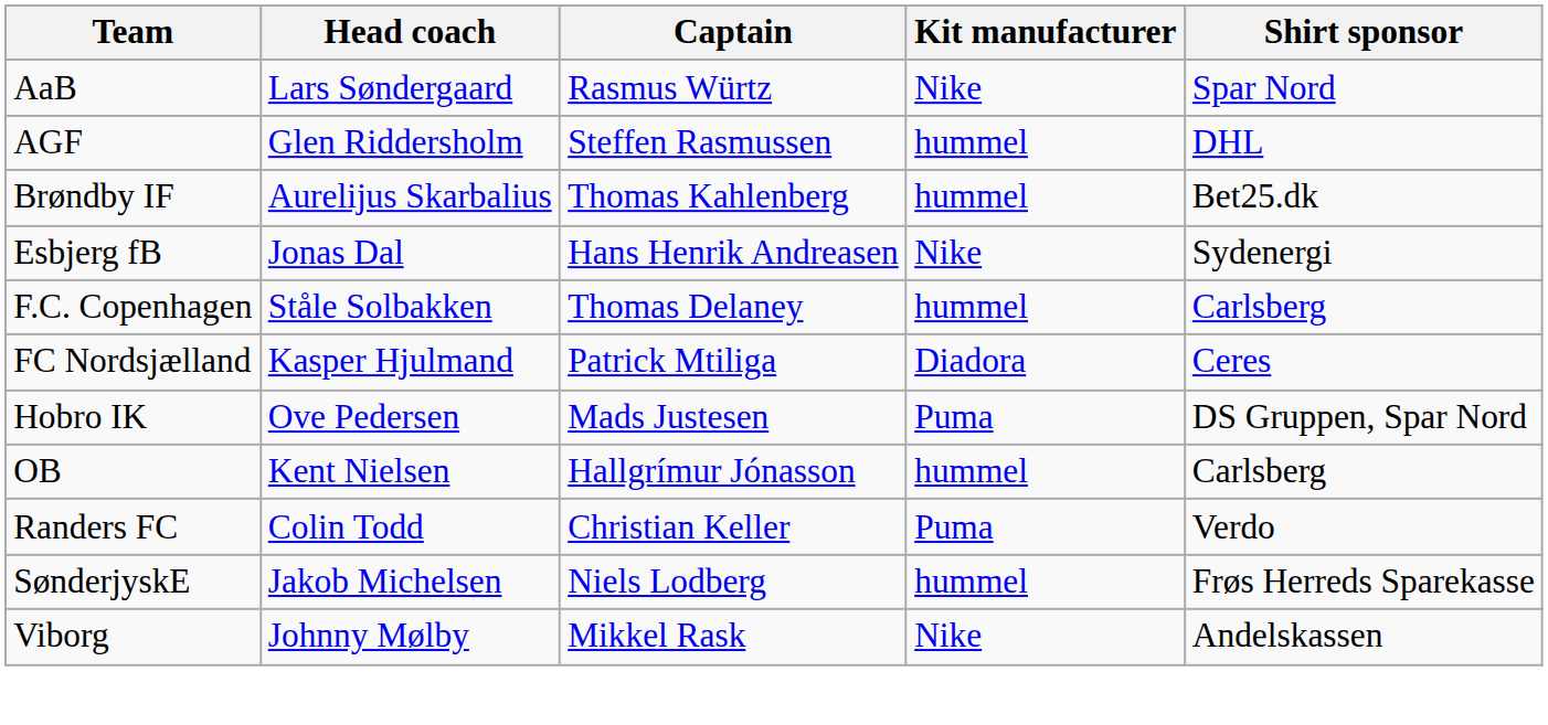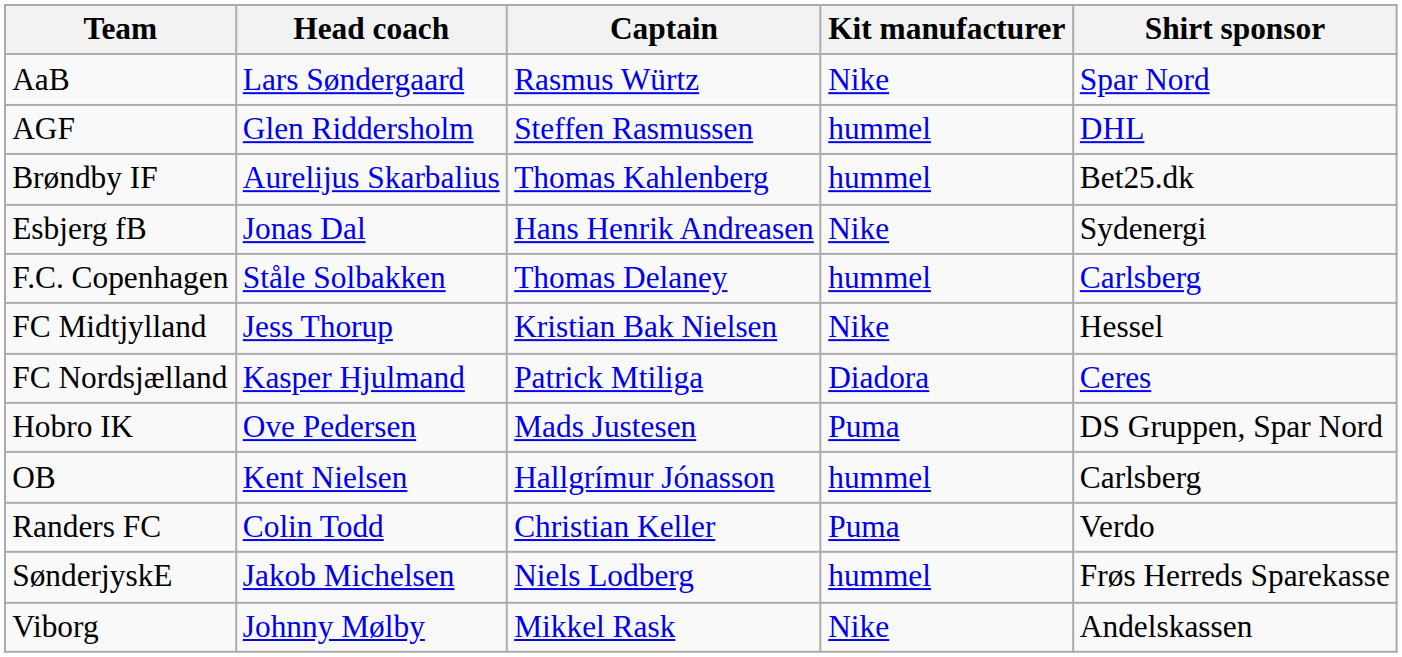+ row: FC Midtjylland | Jess Thorup | Kristian Bak Nielsen | Nike | Hessel
